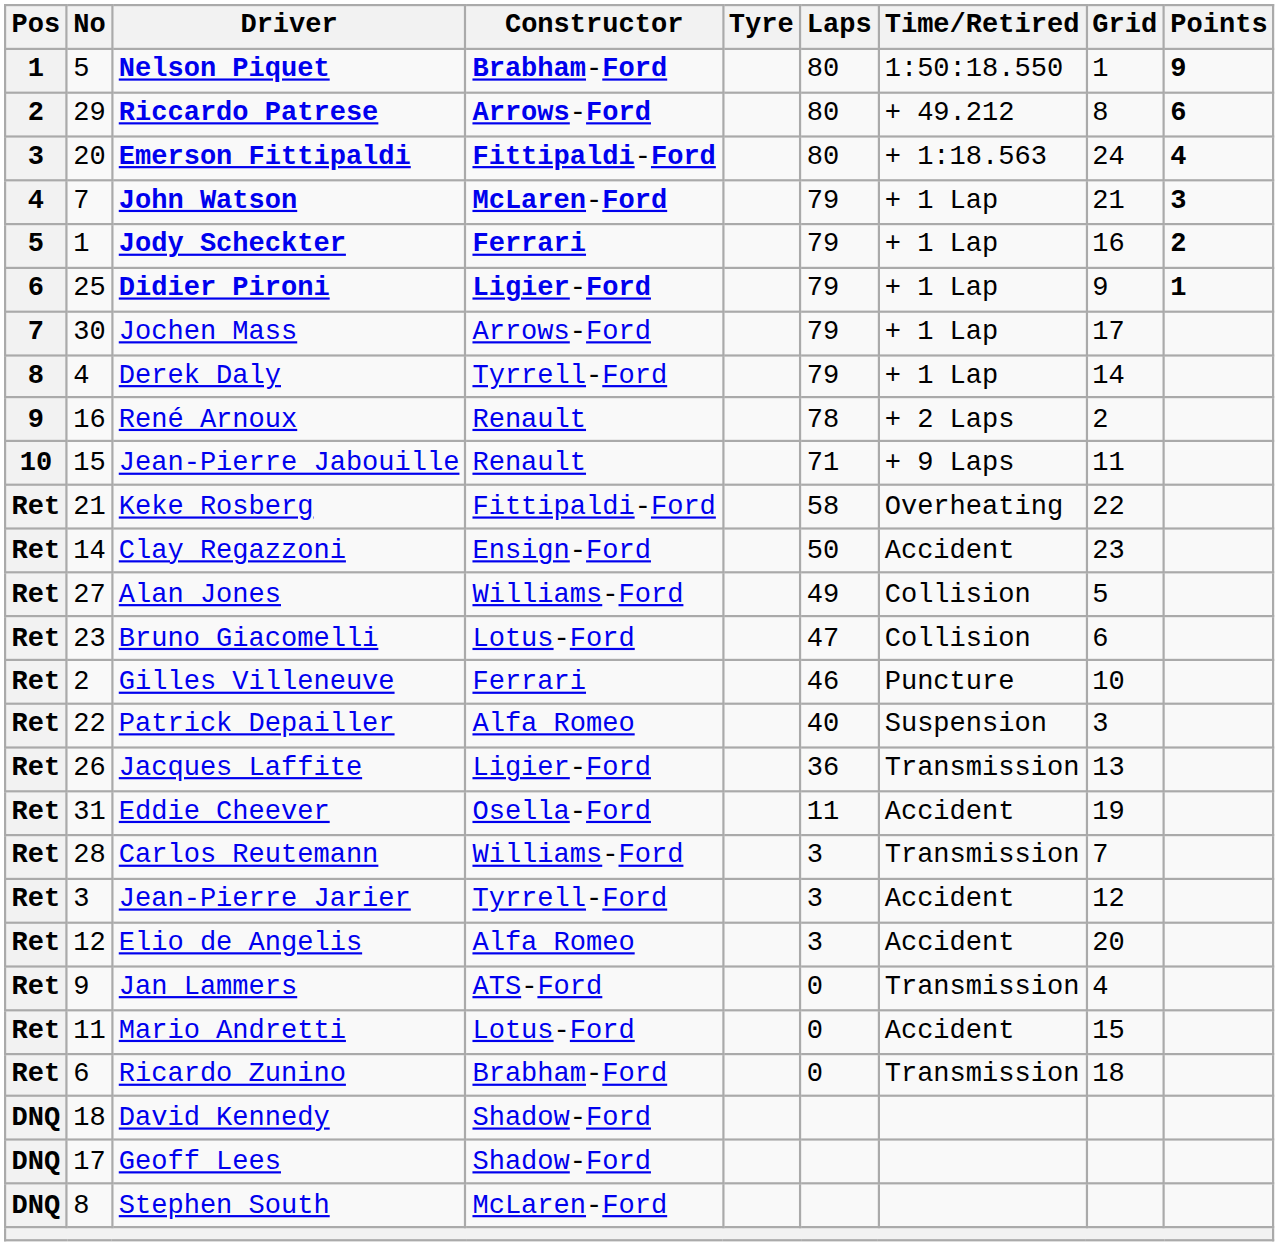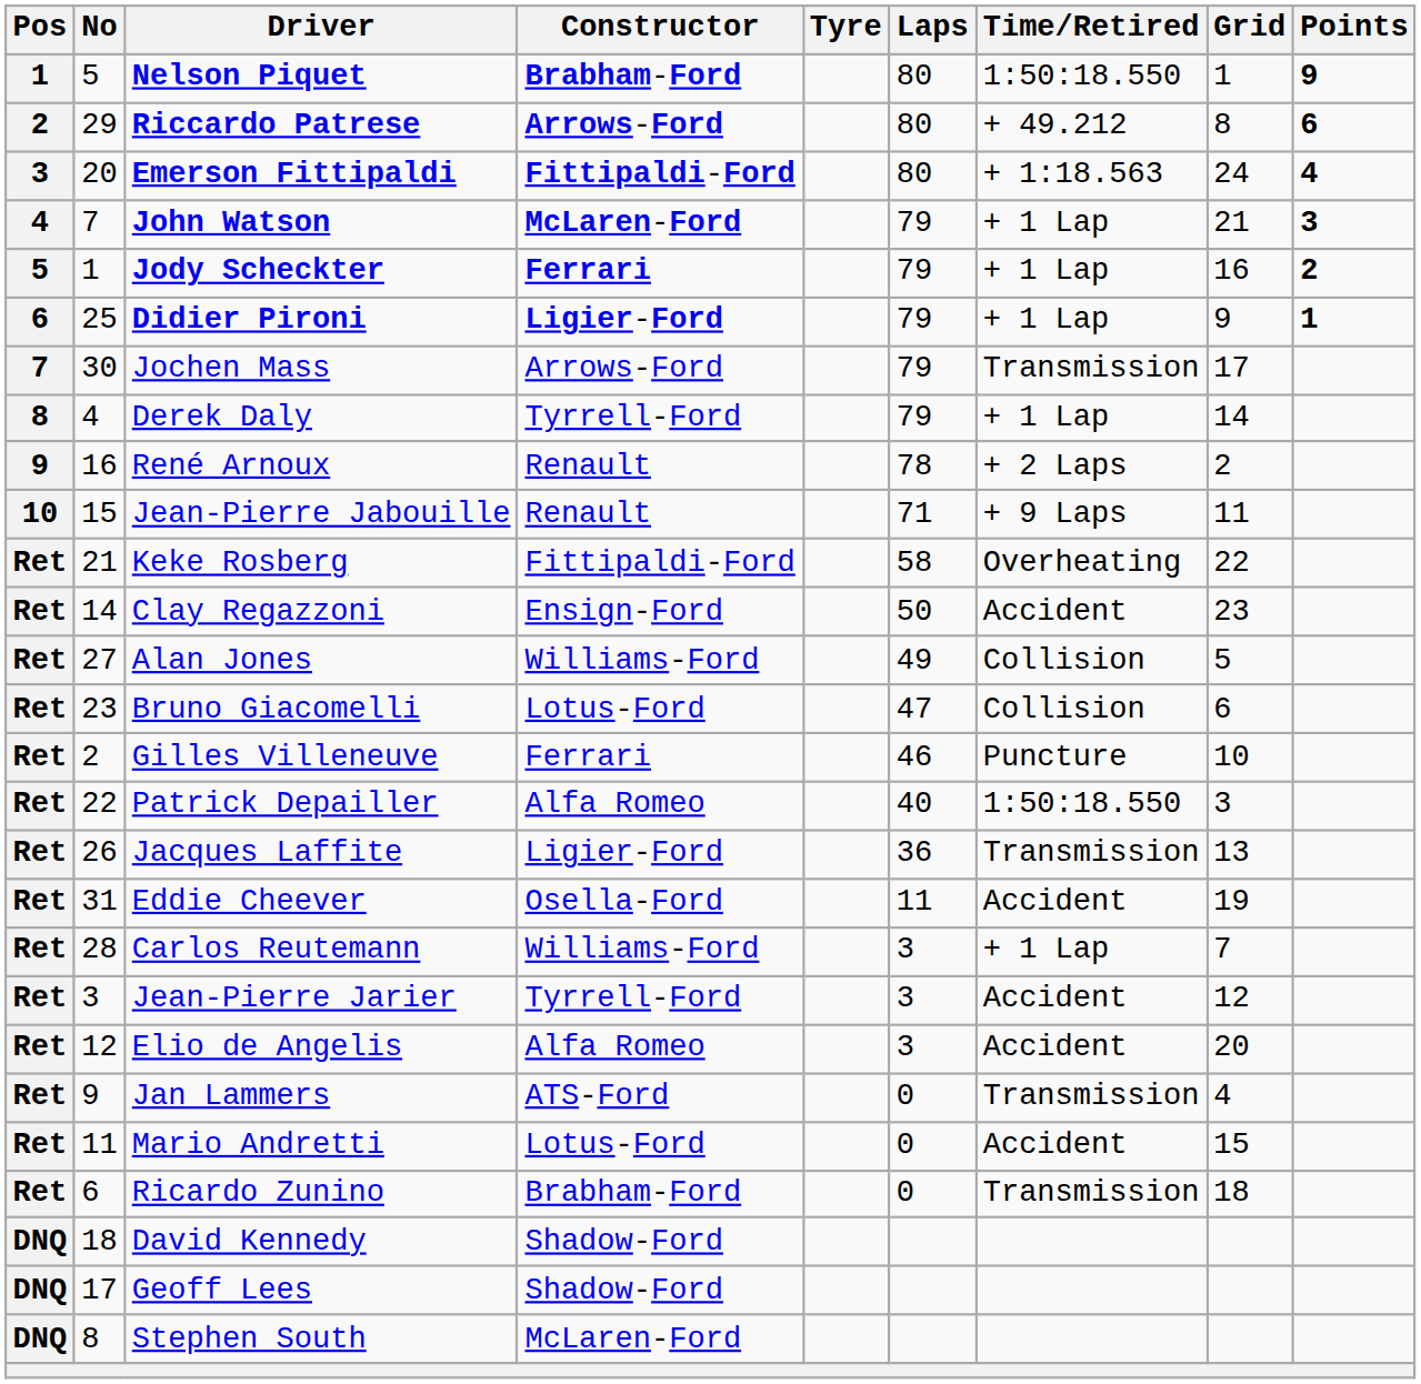Jochen Mass | Time/Retired: + 1 Lap -> Transmission
Patrick Depailler | Time/Retired: Suspension -> 1:50:18.550
Carlos Reutemann | Time/Retired: Transmission -> + 1 Lap
